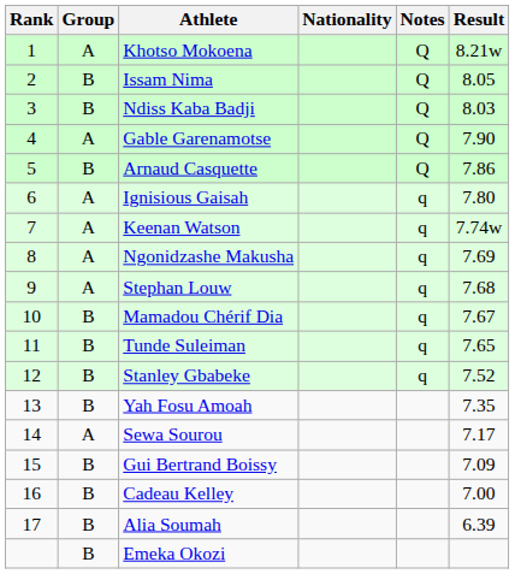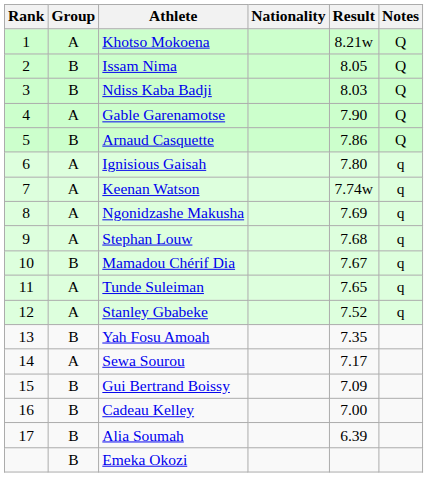columns swapped: Result <-> Notes
Tunde Suleiman | Group: B -> A
Stanley Gbabeke | Group: B -> A
